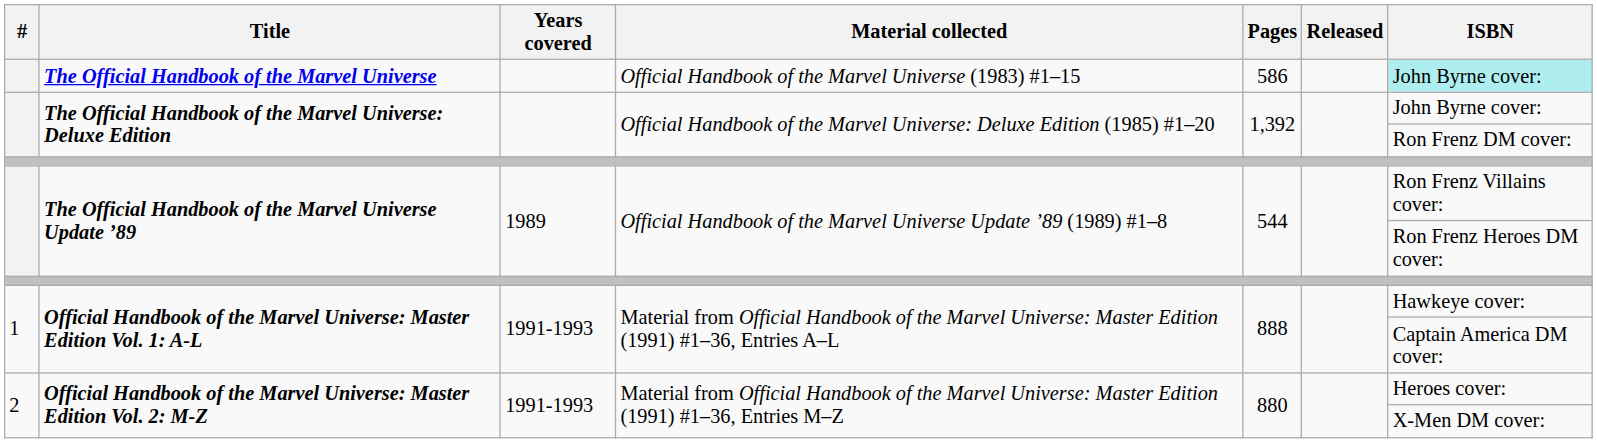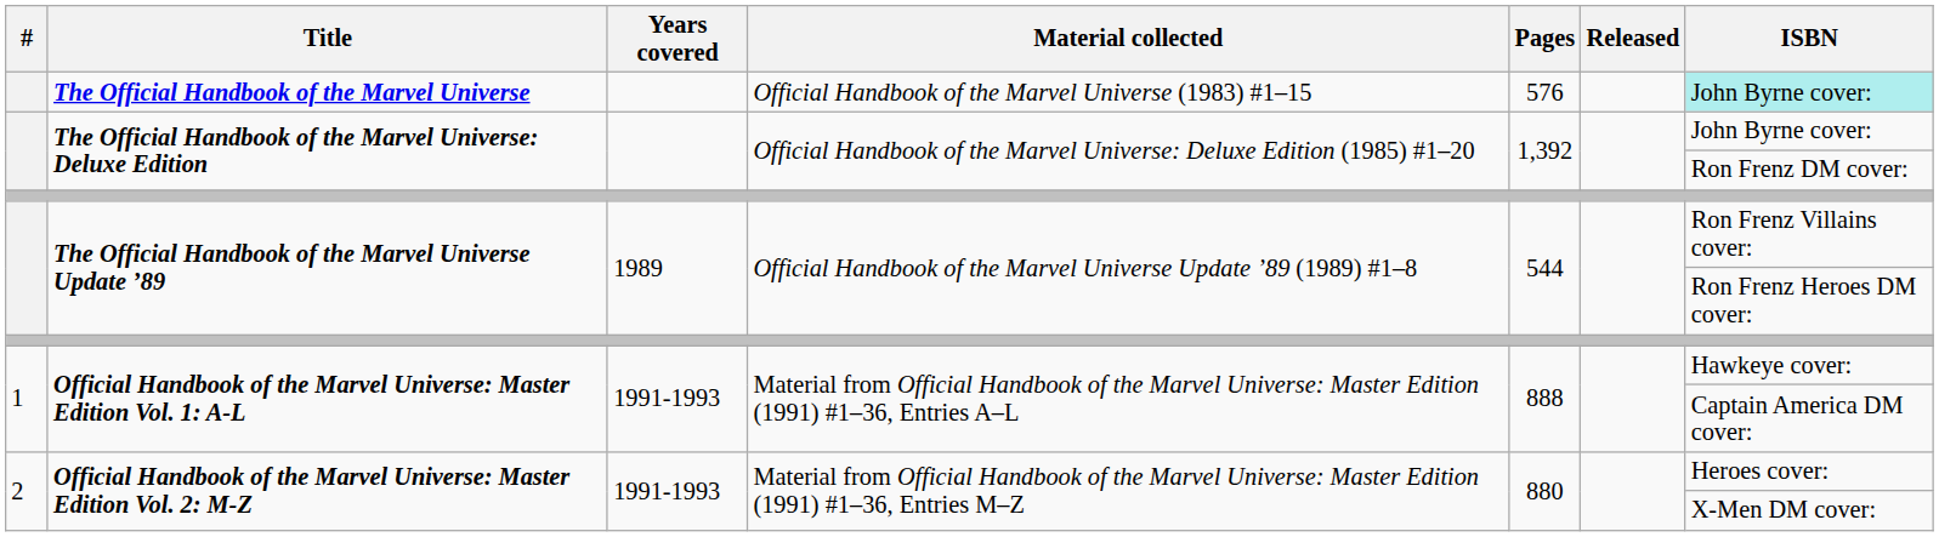The Official Handbook of the Marvel Universe | Pages: 586 -> 576
